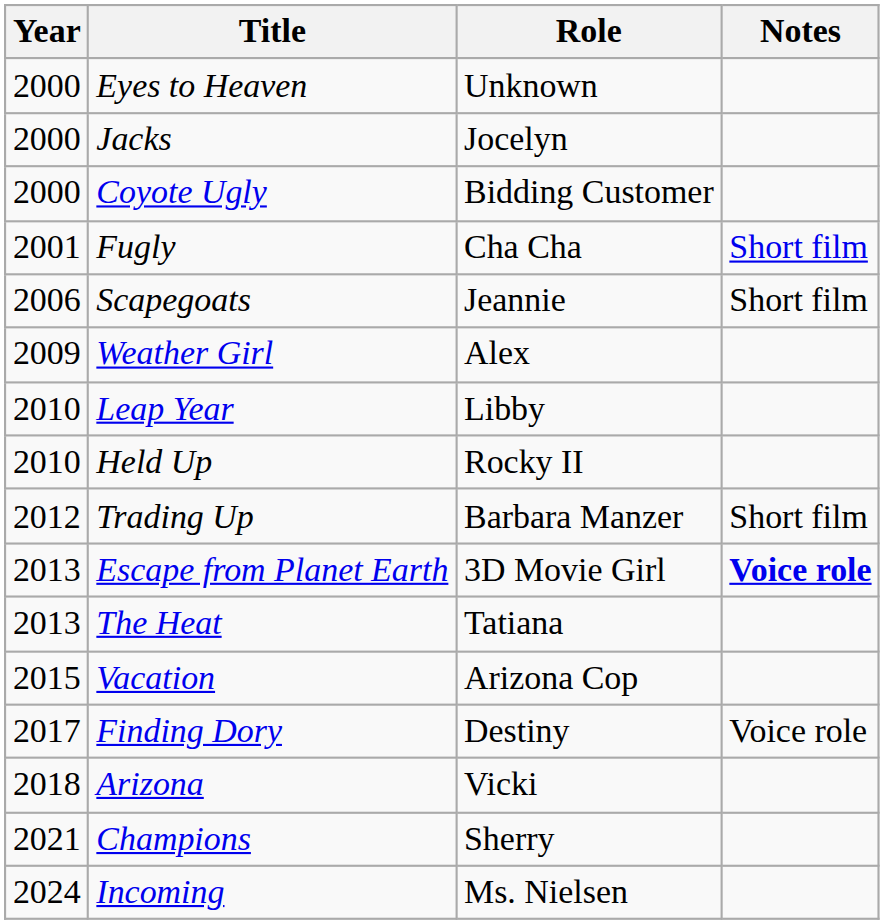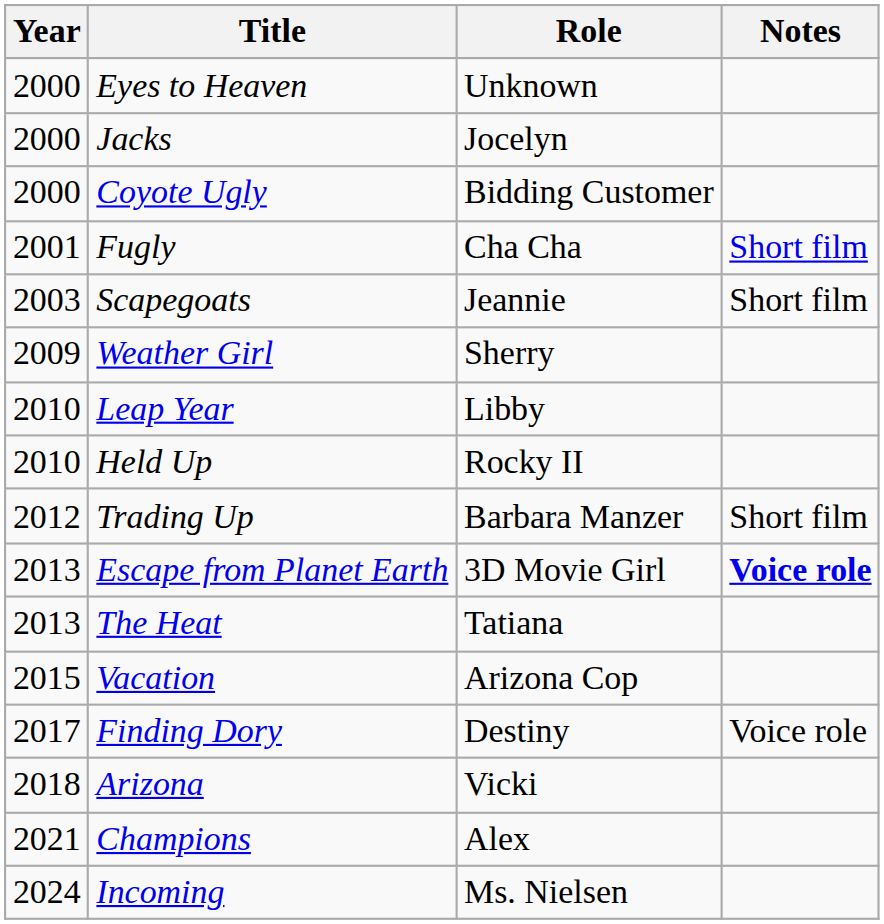Scapegoats | Year: 2006 -> 2003
Weather Girl | Role: Alex -> Sherry
Champions | Role: Sherry -> Alex
